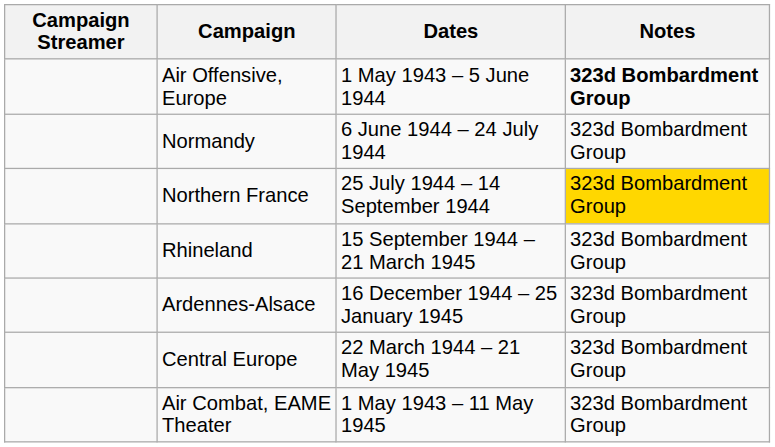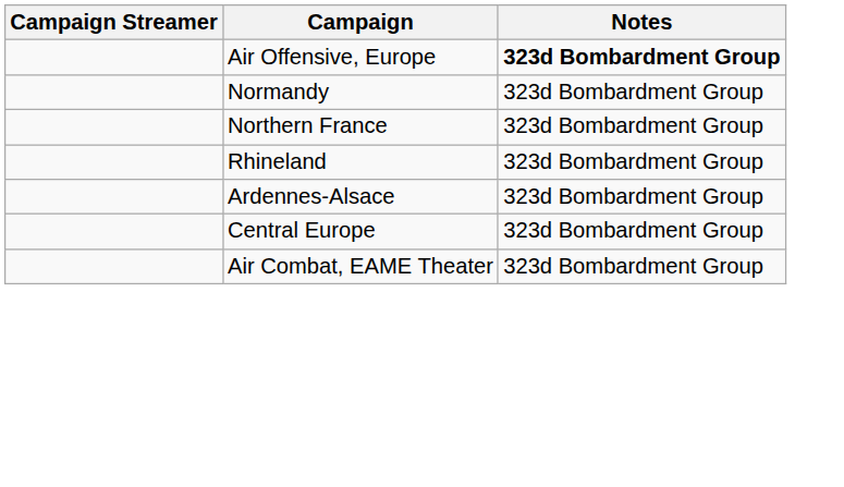- column: Dates | 1 May 1943 – 5 June 1944 | 6 June 1944 – 24 July 1944 | 25 July 1944 – 14 September 1944 | 15 September 1944 – 21 March 1945 | 16 December 1944 – 25 January 1945 | 22 March 1944 – 21 May 1945 | 1 May 1943 – 11 May 1945
Northern France | Notes: gold background -> no background
